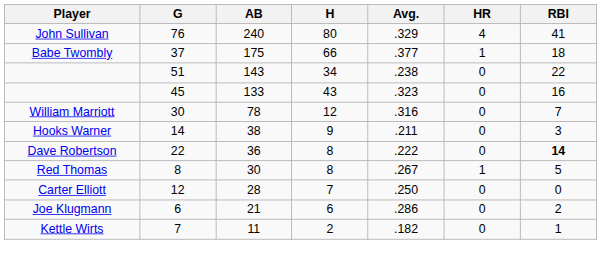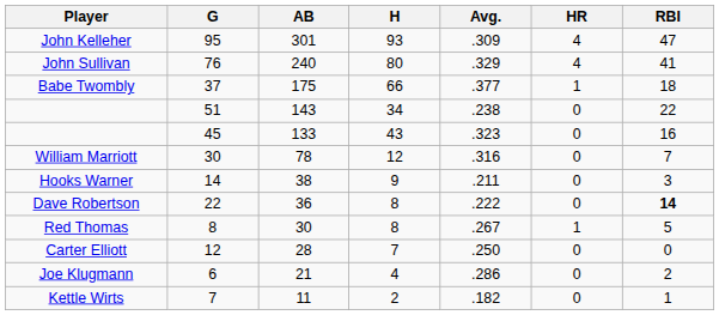+ row: John Kelleher | 95 | 301 | 93 | .309 | 4 | 47
Joe Klugmann | H: 6 -> 4
